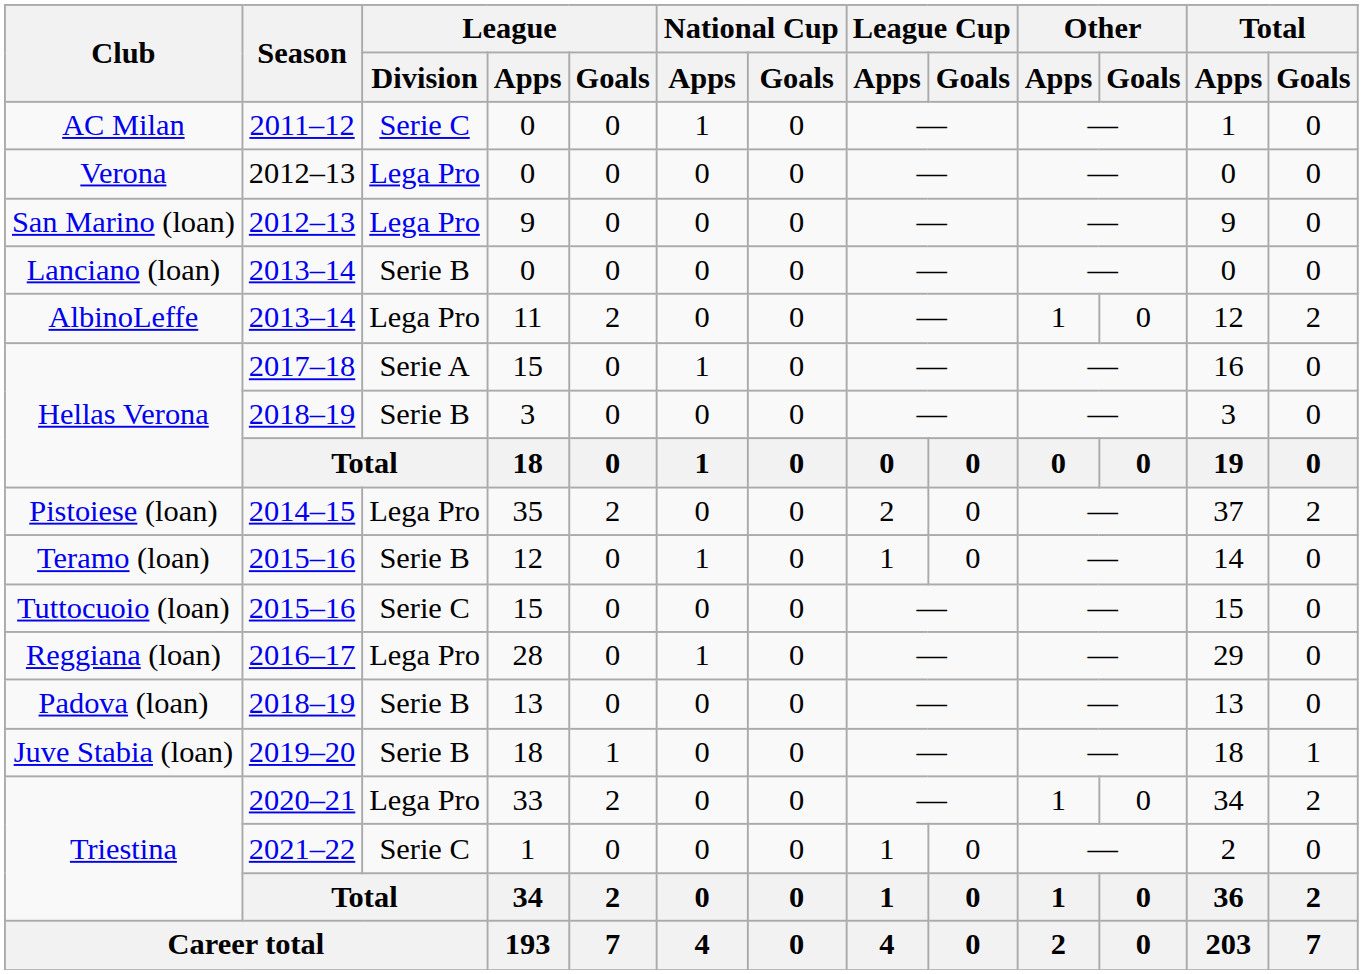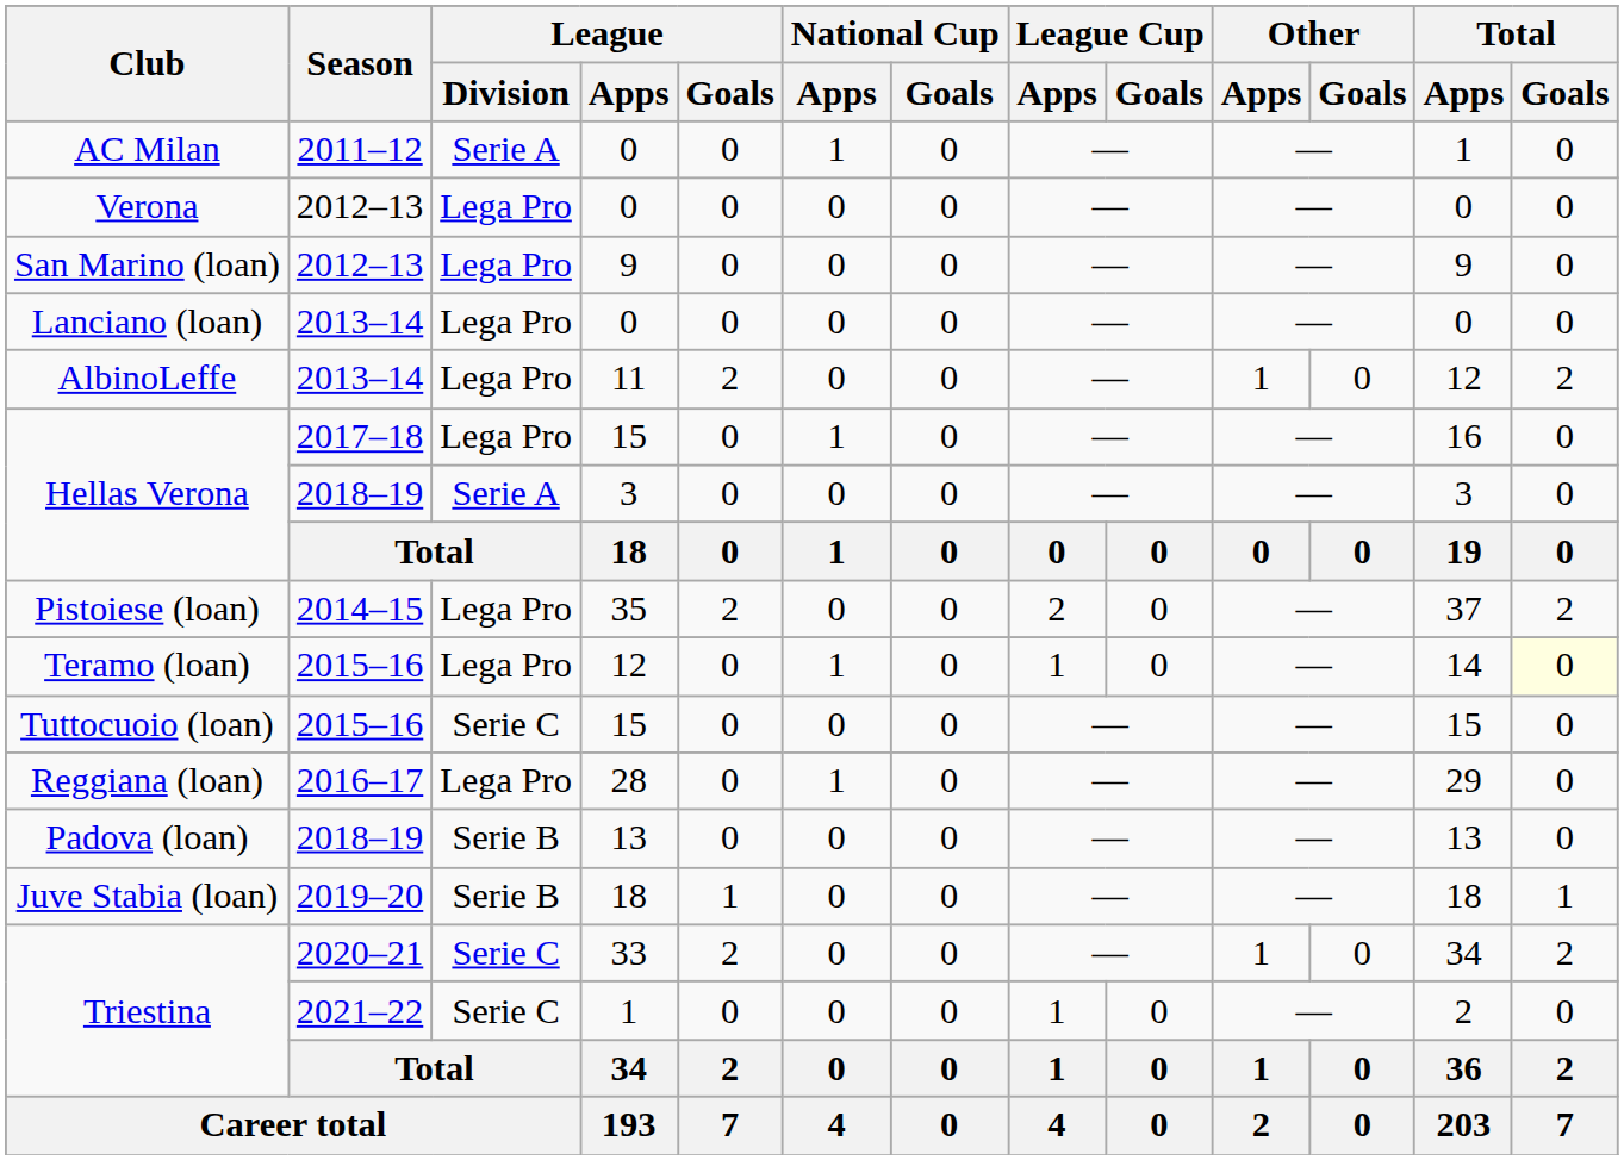AC Milan | League / Division: Serie C -> Serie A
Lanciano (loan) | League / Division: Serie B -> Lega Pro
Hellas Verona / 15 | League / Division: Serie A -> Lega Pro
Hellas Verona / 3 | League / Division: Serie B -> Serie A
Teramo (loan) | League / Division: Serie B -> Lega Pro
Teramo (loan) | Total / Goals: no background -> lightyellow background
Triestina / 33 | League / Division: Lega Pro -> Serie C
